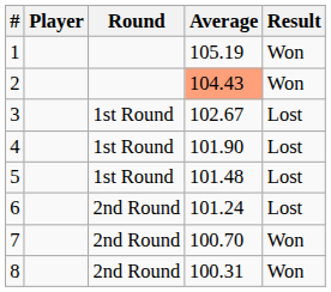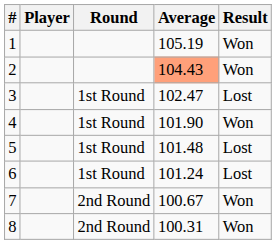3 | Average: 102.67 -> 102.47
4 | Result: Lost -> Won
6 | Round: 2nd Round -> 1st Round
7 | Average: 100.70 -> 100.67
